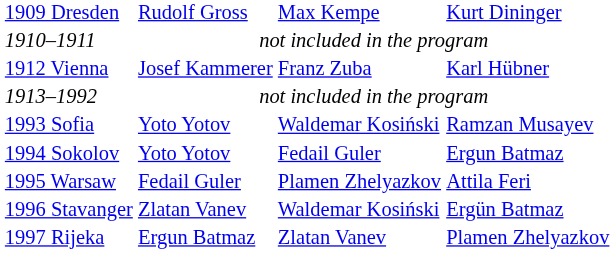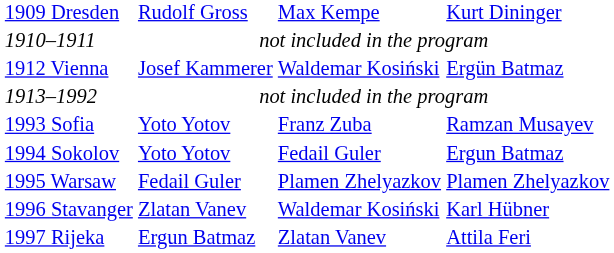1912 Vienna | column 3: Franz Zuba -> Waldemar Kosiński
1912 Vienna | column 4: Karl Hübner -> Ergün Batmaz
1993 Sofia | column 3: Waldemar Kosiński -> Franz Zuba
1995 Warsaw | column 4: Attila Feri -> Plamen Zhelyazkov
1996 Stavanger | column 4: Ergün Batmaz -> Karl Hübner
1997 Rijeka | column 4: Plamen Zhelyazkov -> Attila Feri
